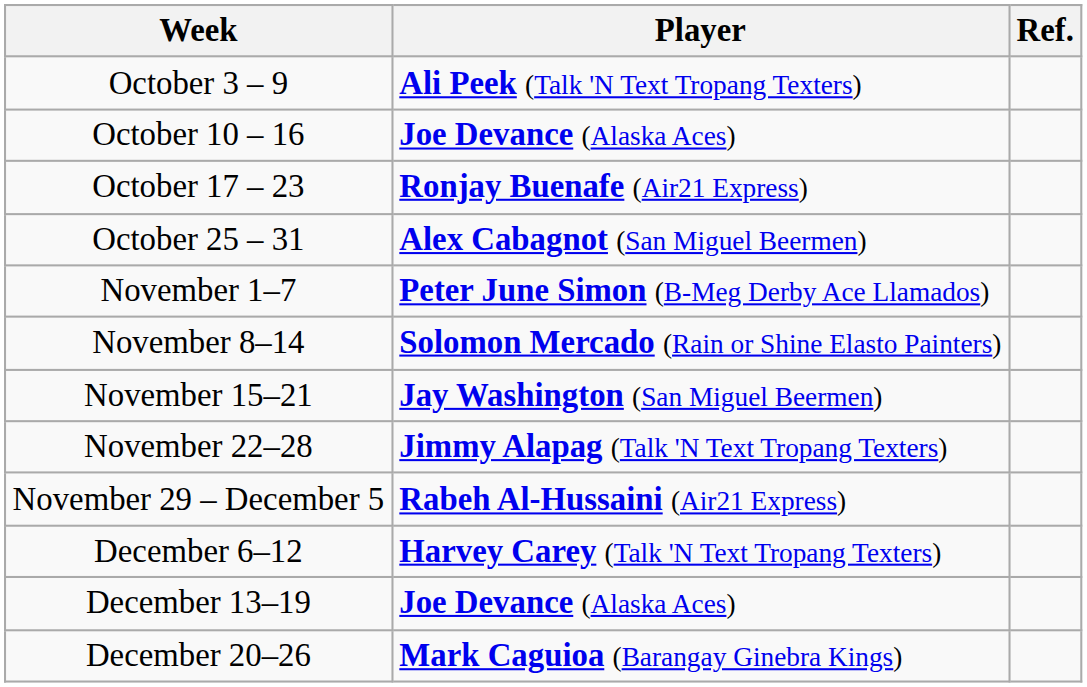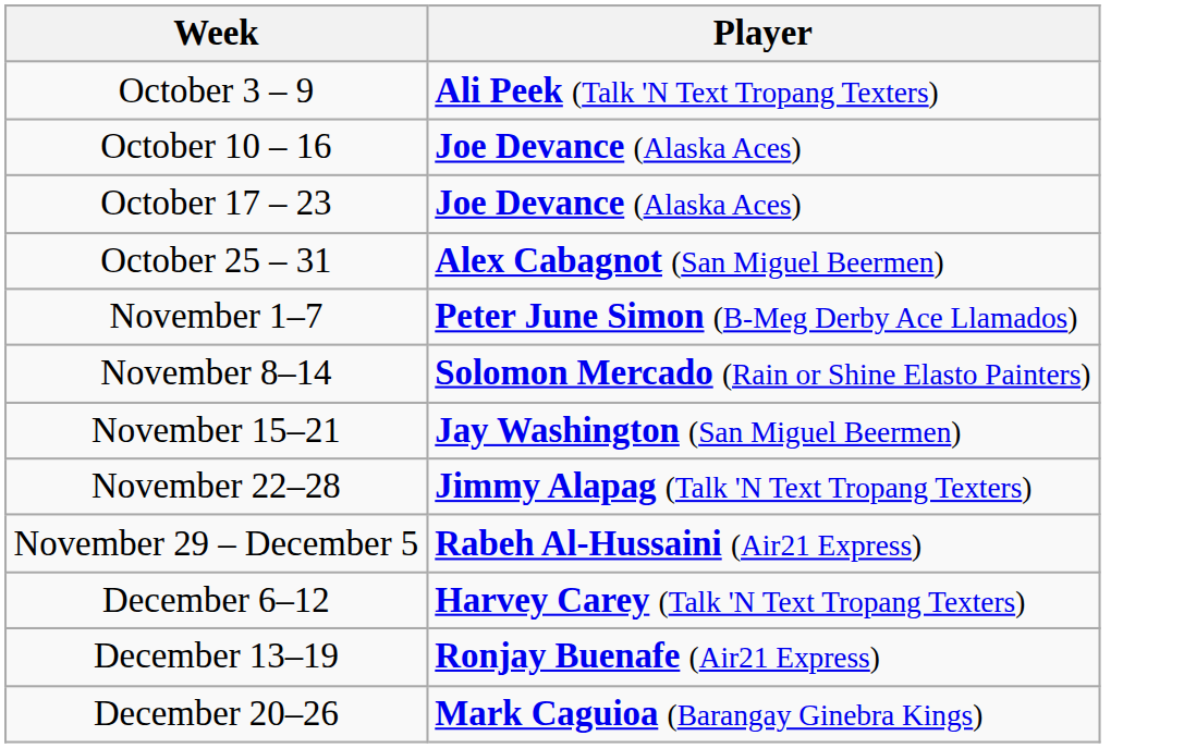- column: Ref.
October 17 – 23 | Player: Ronjay Buenafe (Air21 Express) -> Joe Devance (Alaska Aces)
December 13–19 | Player: Joe Devance (Alaska Aces) -> Ronjay Buenafe (Air21 Express)
